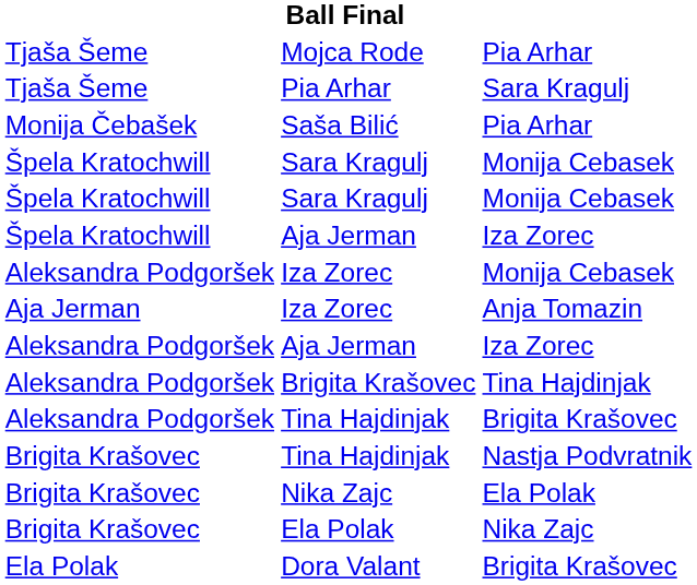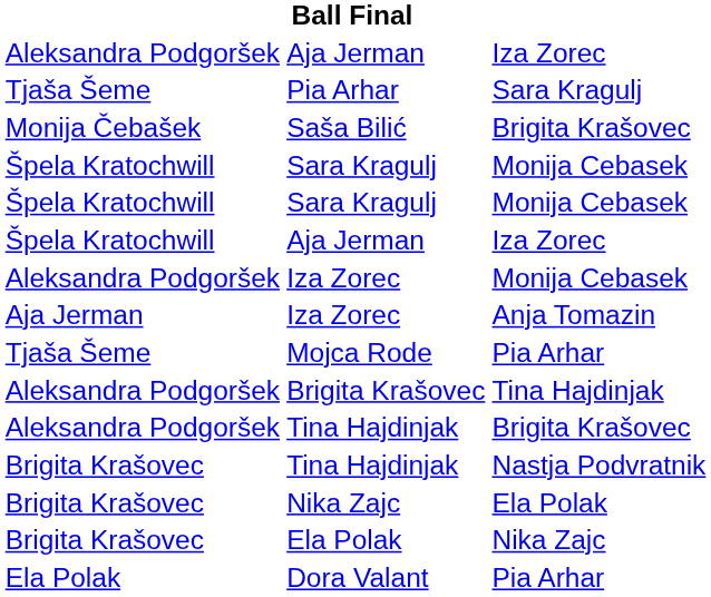rows swapped: Mojca Rode <-> Aleksandra Podgoršek / Aja Jerman
Saša Bilić | column 4: Pia Arhar -> Brigita Krašovec
Dora Valant | column 4: Brigita Krašovec -> Pia Arhar
